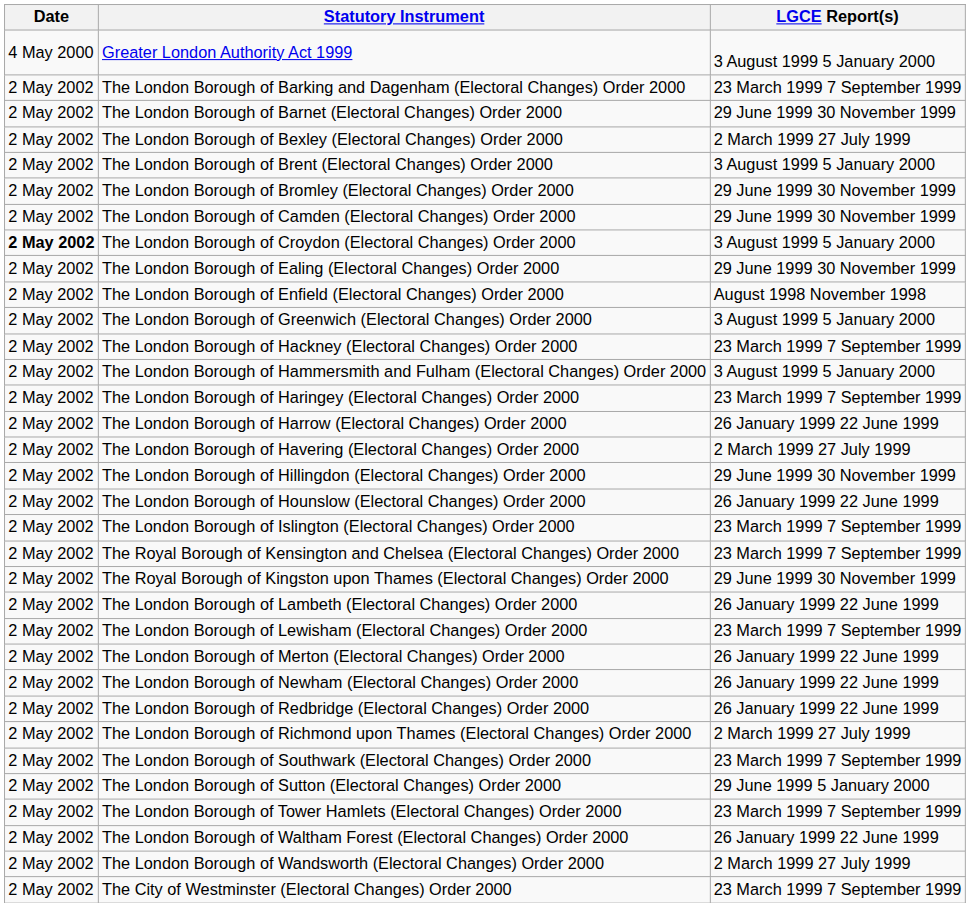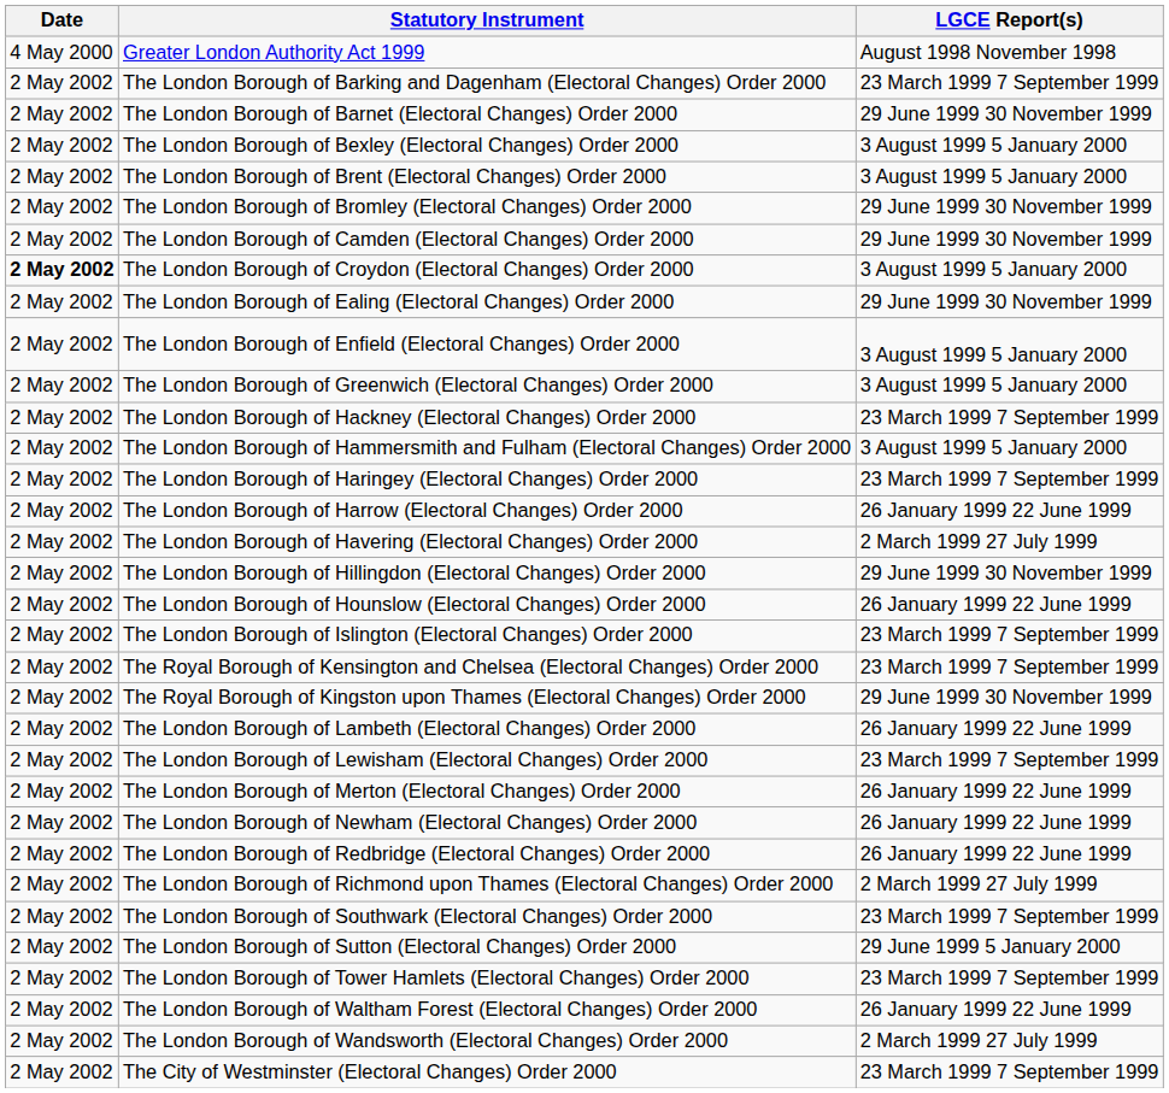Greater London Authority Act 1999 | LGCE Report(s): 3 August 1999 5 January 2000 -> August 1998 November 1998
The London Borough of Bexley (Electoral Changes) Order 2000 | LGCE Report(s): 2 March 1999 27 July 1999 -> 3 August 1999 5 January 2000
The London Borough of Enfield (Electoral Changes) Order 2000 | LGCE Report(s): August 1998 November 1998 -> 3 August 1999 5 January 2000
